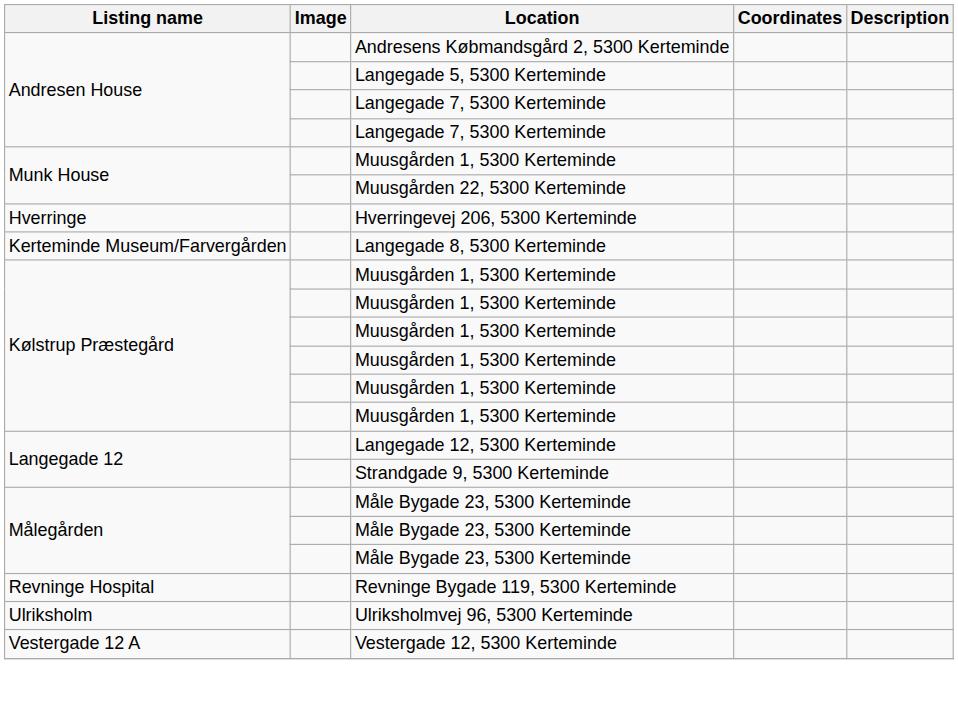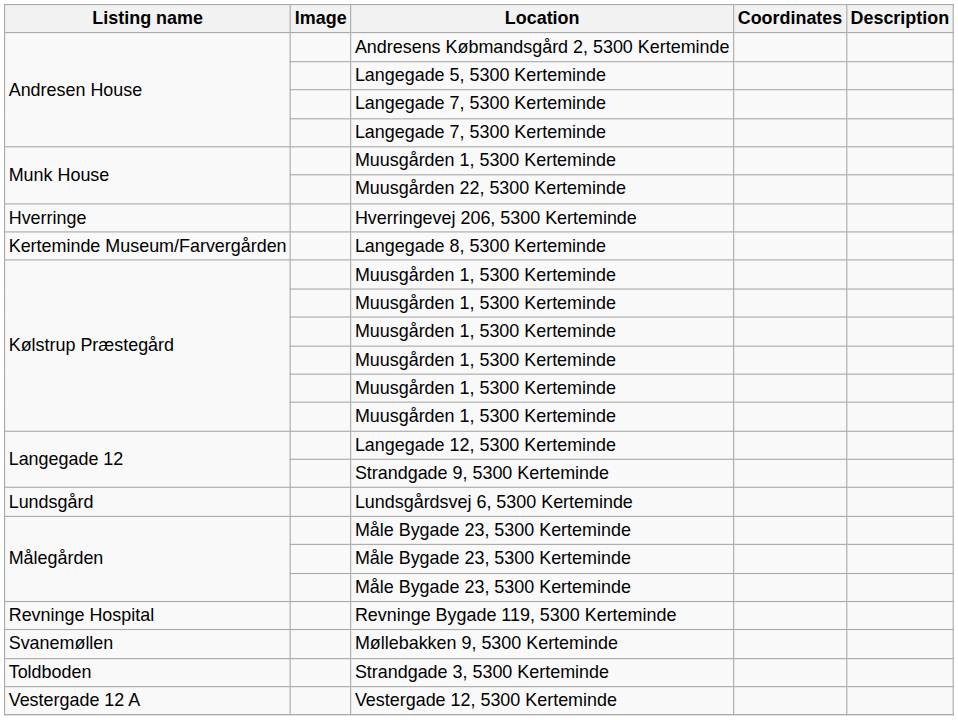+ row: Lundsgård | Lundsgårdsvej 6, 5300 Kerteminde
+ row: Svanemøllen | Møllebakken 9, 5300 Kerteminde
+ row: Toldboden | Strandgade 3, 5300 Kerteminde
- row: Ulriksholm | Ulriksholmvej 96, 5300 Kerteminde
